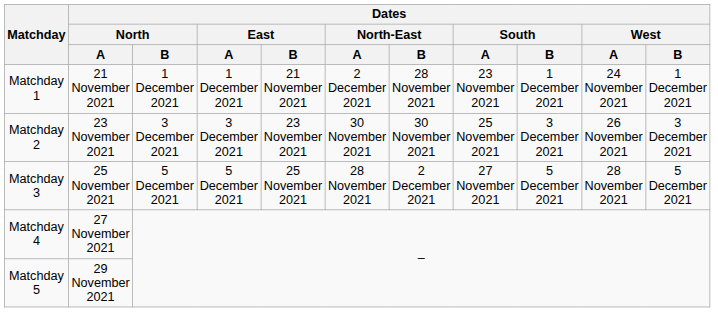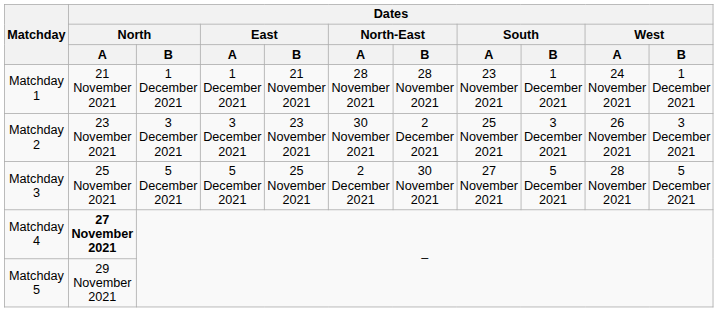Matchday 1 | Dates / North-East / A: 2 December 2021 -> 28 November 2021
Matchday 2 | Dates / North-East / B: 30 November 2021 -> 2 December 2021
Matchday 3 | Dates / North-East / A: 28 November 2021 -> 2 December 2021
Matchday 3 | Dates / North-East / B: 2 December 2021 -> 30 November 2021
Matchday 4 | Dates / North / A: normal -> bold
